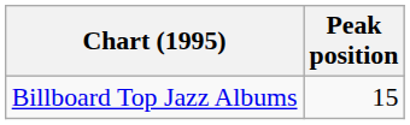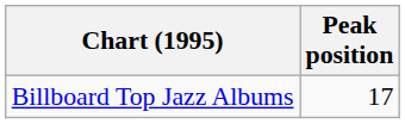Billboard Top Jazz Albums | Peak position: 15 -> 17
